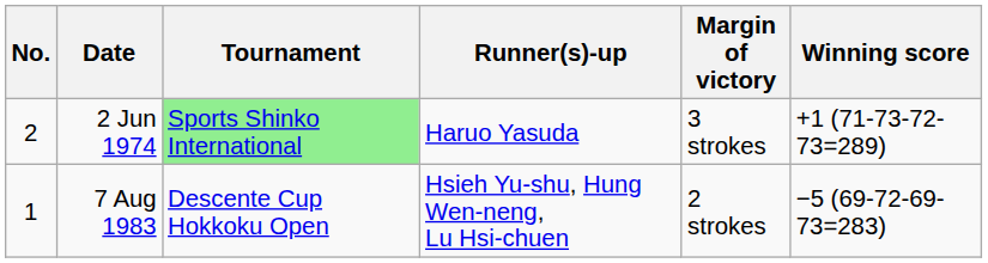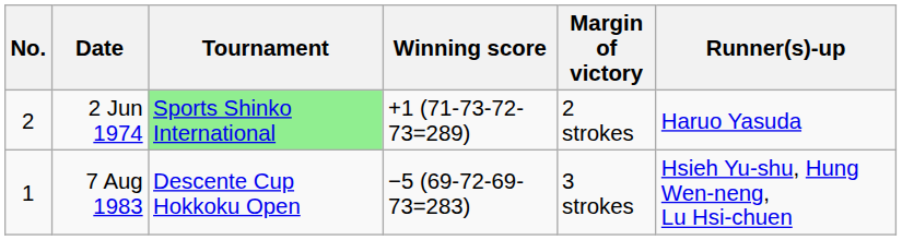columns swapped: Winning score <-> Runner(s)-up
2 Jun 1974 | Margin of victory: 3 strokes -> 2 strokes
7 Aug 1983 | Margin of victory: 2 strokes -> 3 strokes
